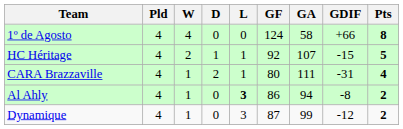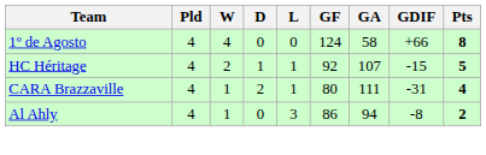Al Ahly | L: bold -> normal
- row: Dynamique | 4 | 1 | 0 | 3 | 87 | 99 | -12 | 2
